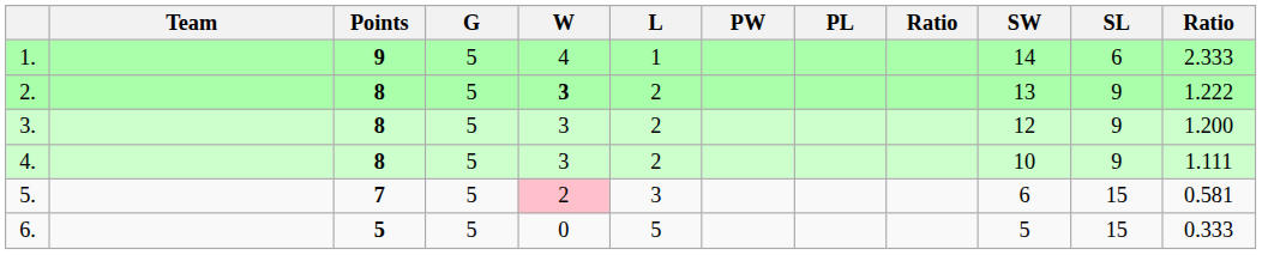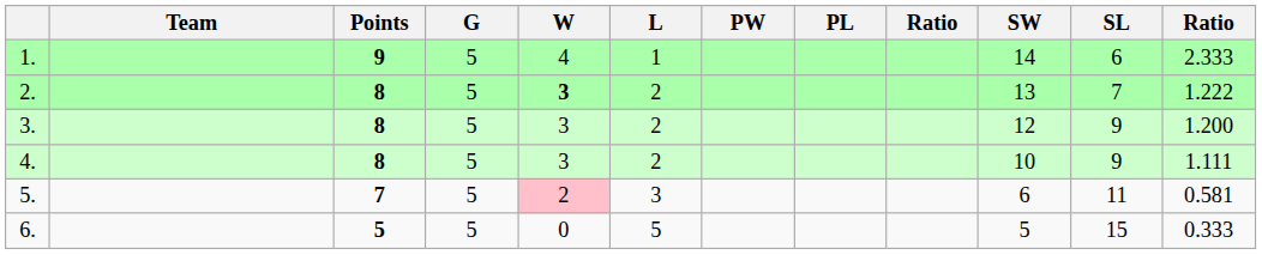2. | SL: 9 -> 7
5. | SL: 15 -> 11
